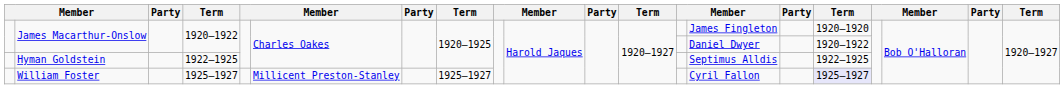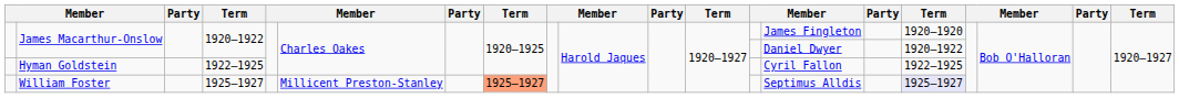Hyman Goldstein | column 14: Septimus Alldis -> Cyril Fallon
William Foster | column 8: no background -> lightsalmon background
William Foster | column 14: Cyril Fallon -> Septimus Alldis
